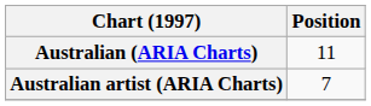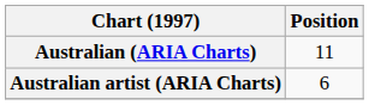Australian artist (ARIA Charts) | Position: 7 -> 6
